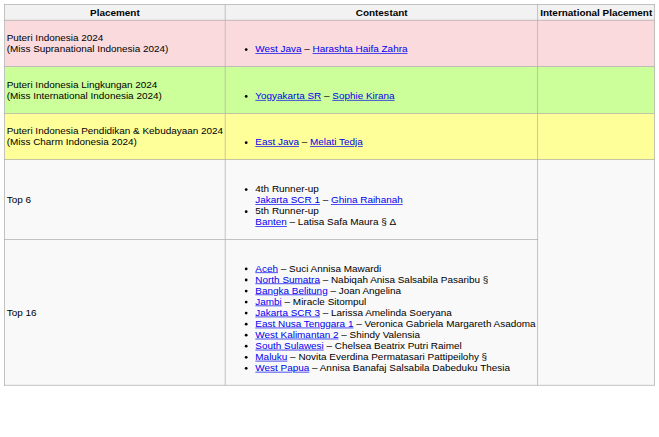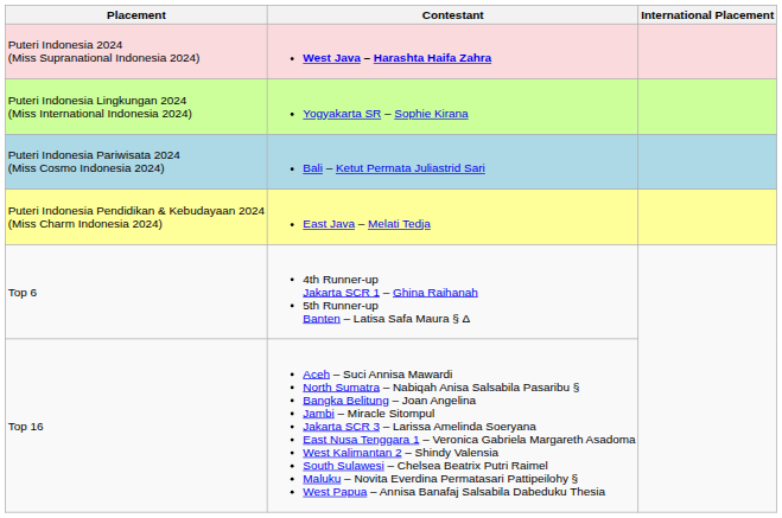Puteri Indonesia 2024 (Miss Supranational Indonesia 2024) | Contestant: normal -> bold
+ row: Puteri Indonesia Pariwisata 2024 (Miss Cosmo Indonesia 2024) | Bali – Ketut Permata Juliastrid Sari
